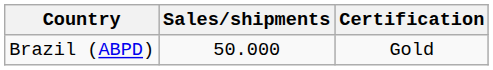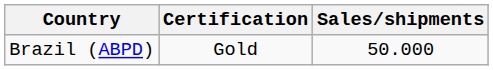columns swapped: Certification <-> Sales/shipments
